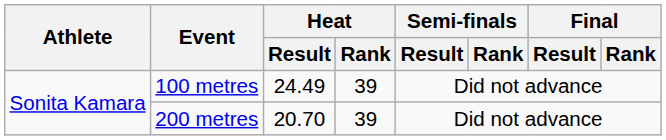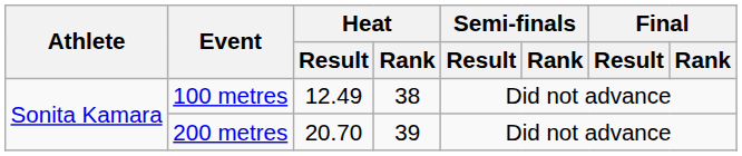100 metres | Heat / Result: 24.49 -> 12.49
100 metres | Heat / Rank: 39 -> 38
